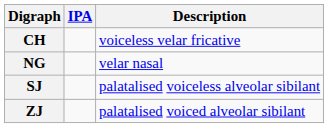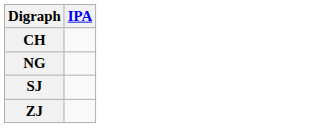- column: Description | voiceless velar fricative | velar nasal | palatalised voiceless alveolar sibilant | palatalised voiced alveolar sibilant
